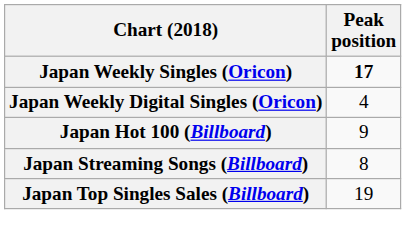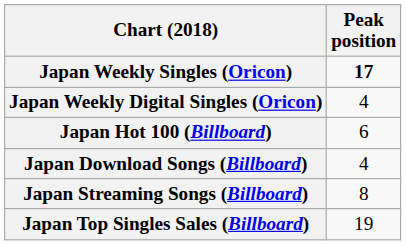Japan Hot 100 (Billboard) | Peak position: 9 -> 6
+ row: Japan Download Songs (Billboard) | 4
